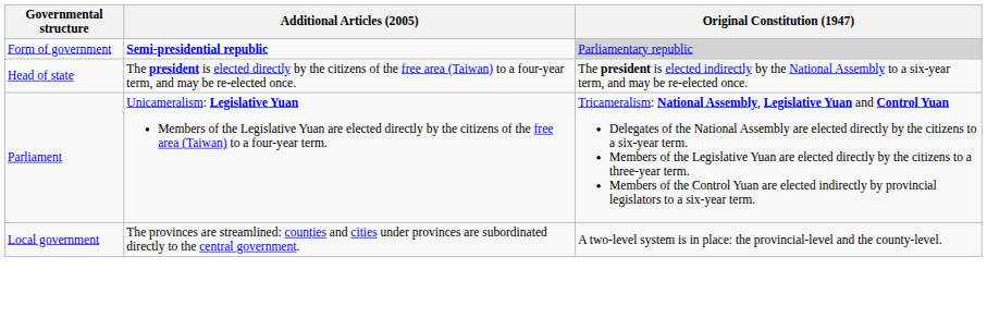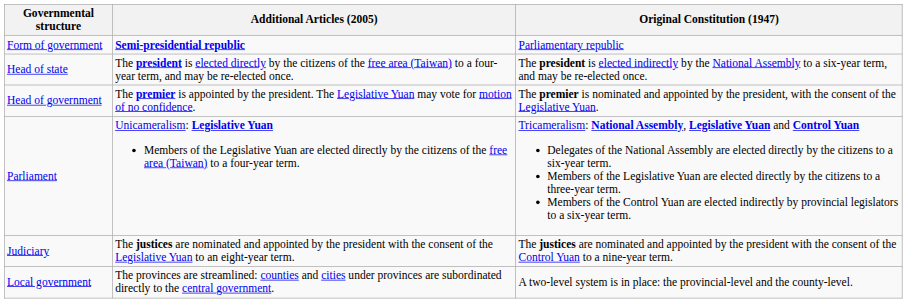Form of government | Original Constitution (1947): lightgrey background -> no background
+ row: Head of government | The premier is appointed by the president. The Legislative Yuan may vote for motion of no confidence. | The premier is nominated and appointed by the president, with the consent of the Legislative Yuan.
+ row: Judiciary | The justices are nominated and appointed by the president with the consent of the Legislative Yuan to an eight-year term. | The justices are nominated and appointed by the president with the consent of the Control Yuan to a nine-year term.
